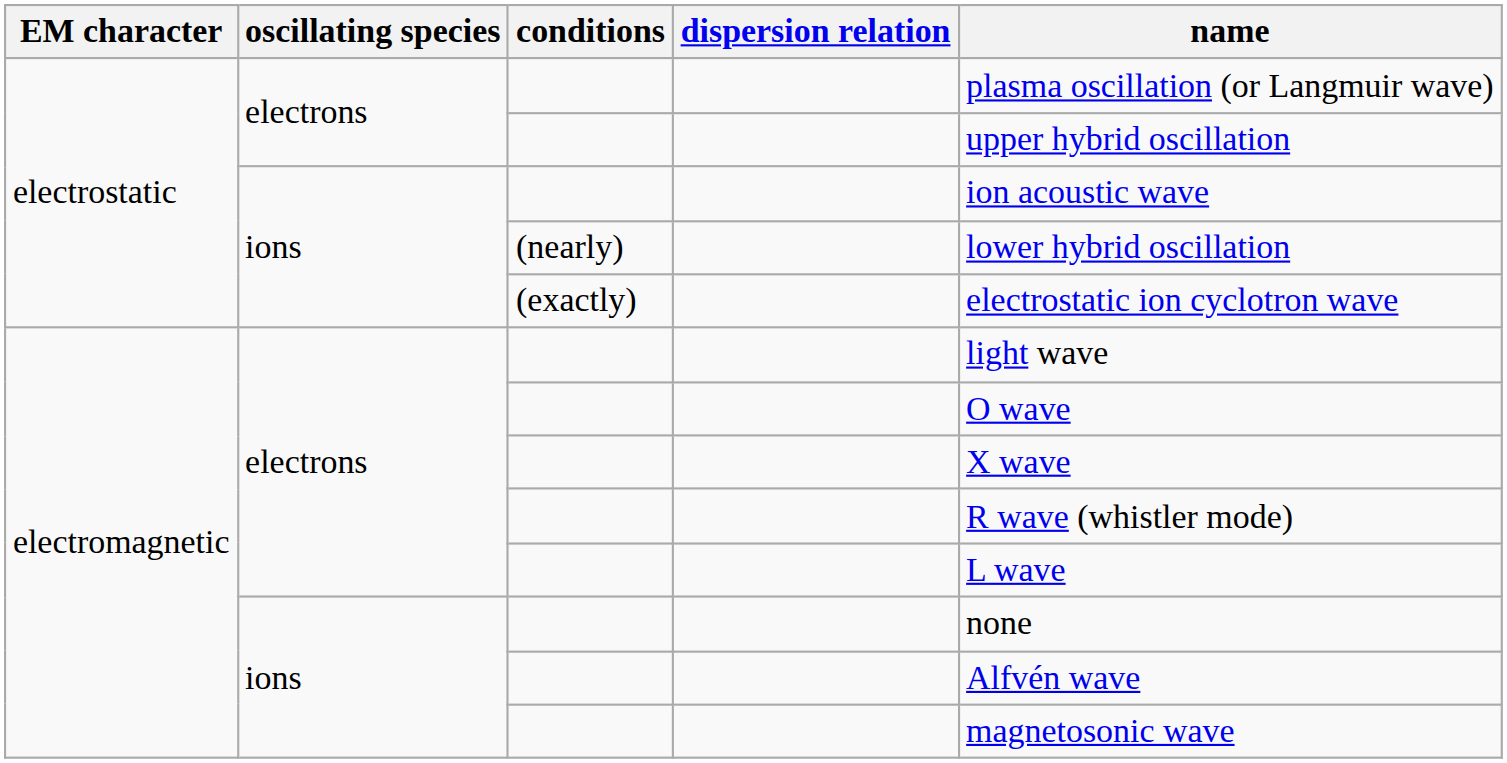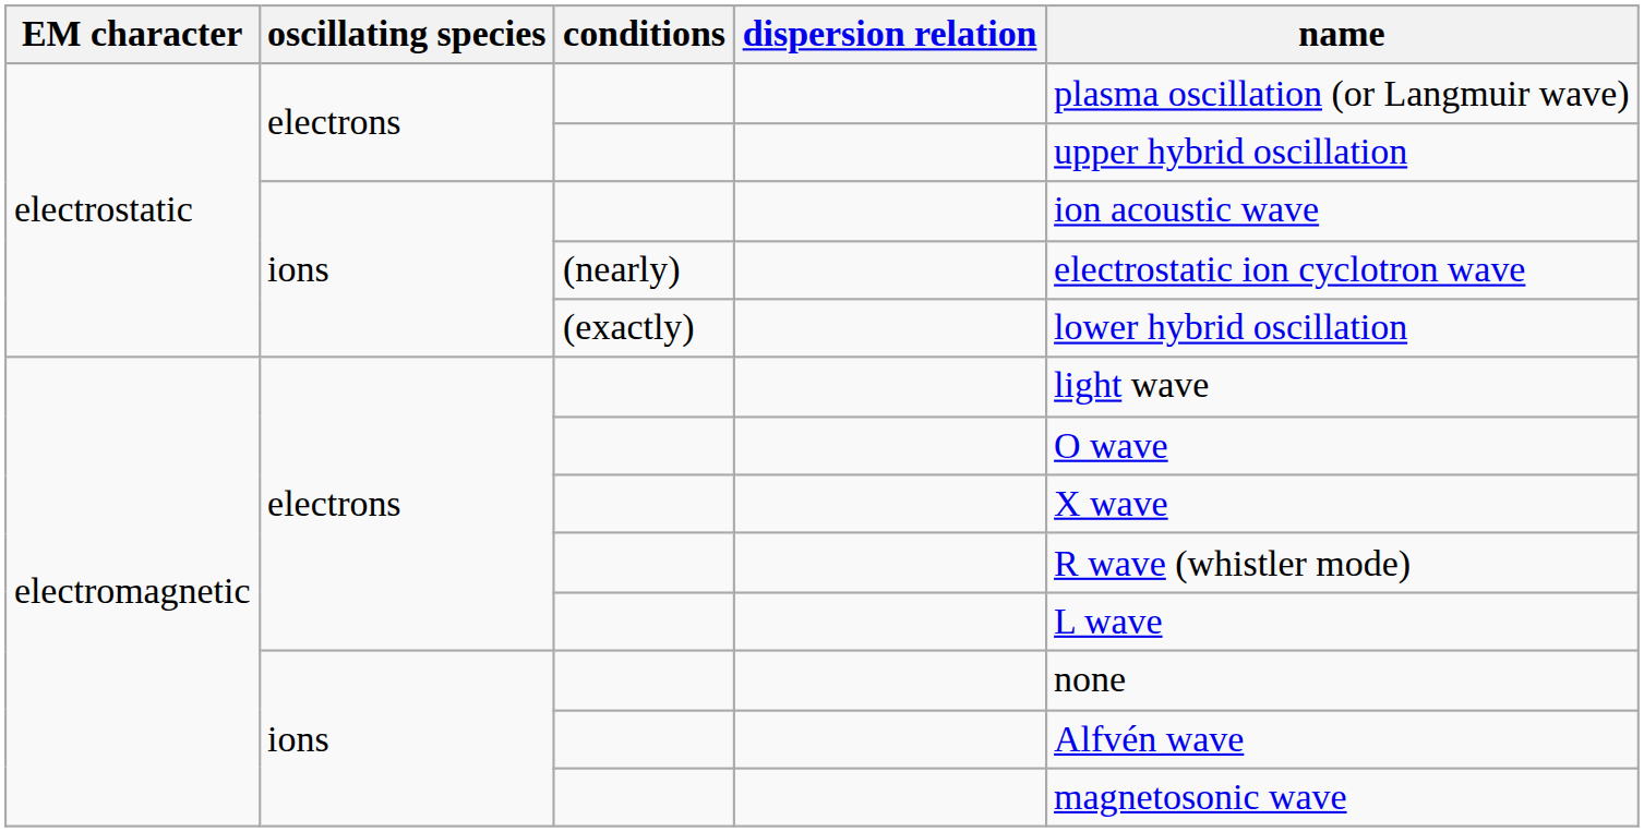(nearly) | name: lower hybrid oscillation -> electrostatic ion cyclotron wave
(exactly) | name: electrostatic ion cyclotron wave -> lower hybrid oscillation
